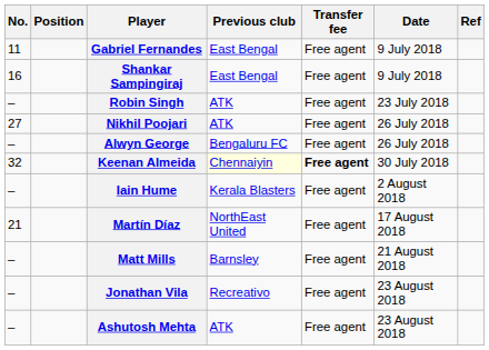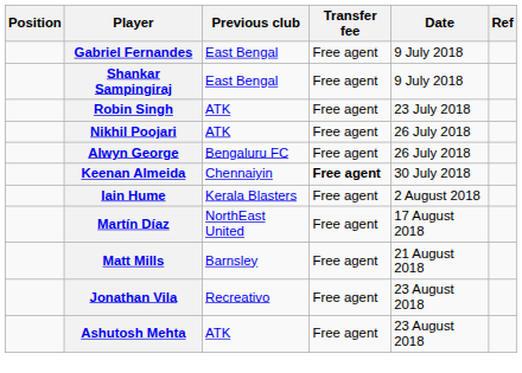- column: No. | 11 | 16 | – | 27 | – | 32 | – | 21 | – | – | –
Keenan Almeida | Previous club: lightyellow background -> no background
